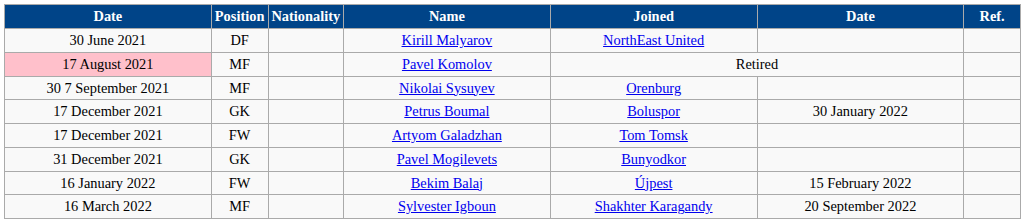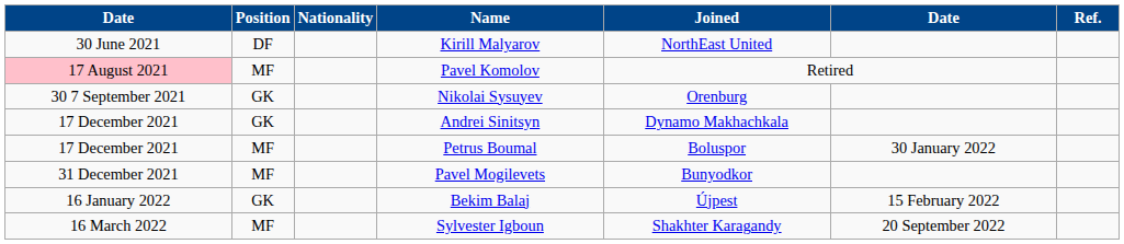Nikolai Sysuyev | Position: MF -> GK
+ row: 17 December 2021 | GK | Andrei Sinitsyn | Dynamo Makhachkala
Petrus Boumal | Position: GK -> MF
- row: 17 December 2021 | FW | Artyom Galadzhan | Tom Tomsk
Pavel Mogilevets | Position: GK -> MF
Bekim Balaj | Position: FW -> GK
